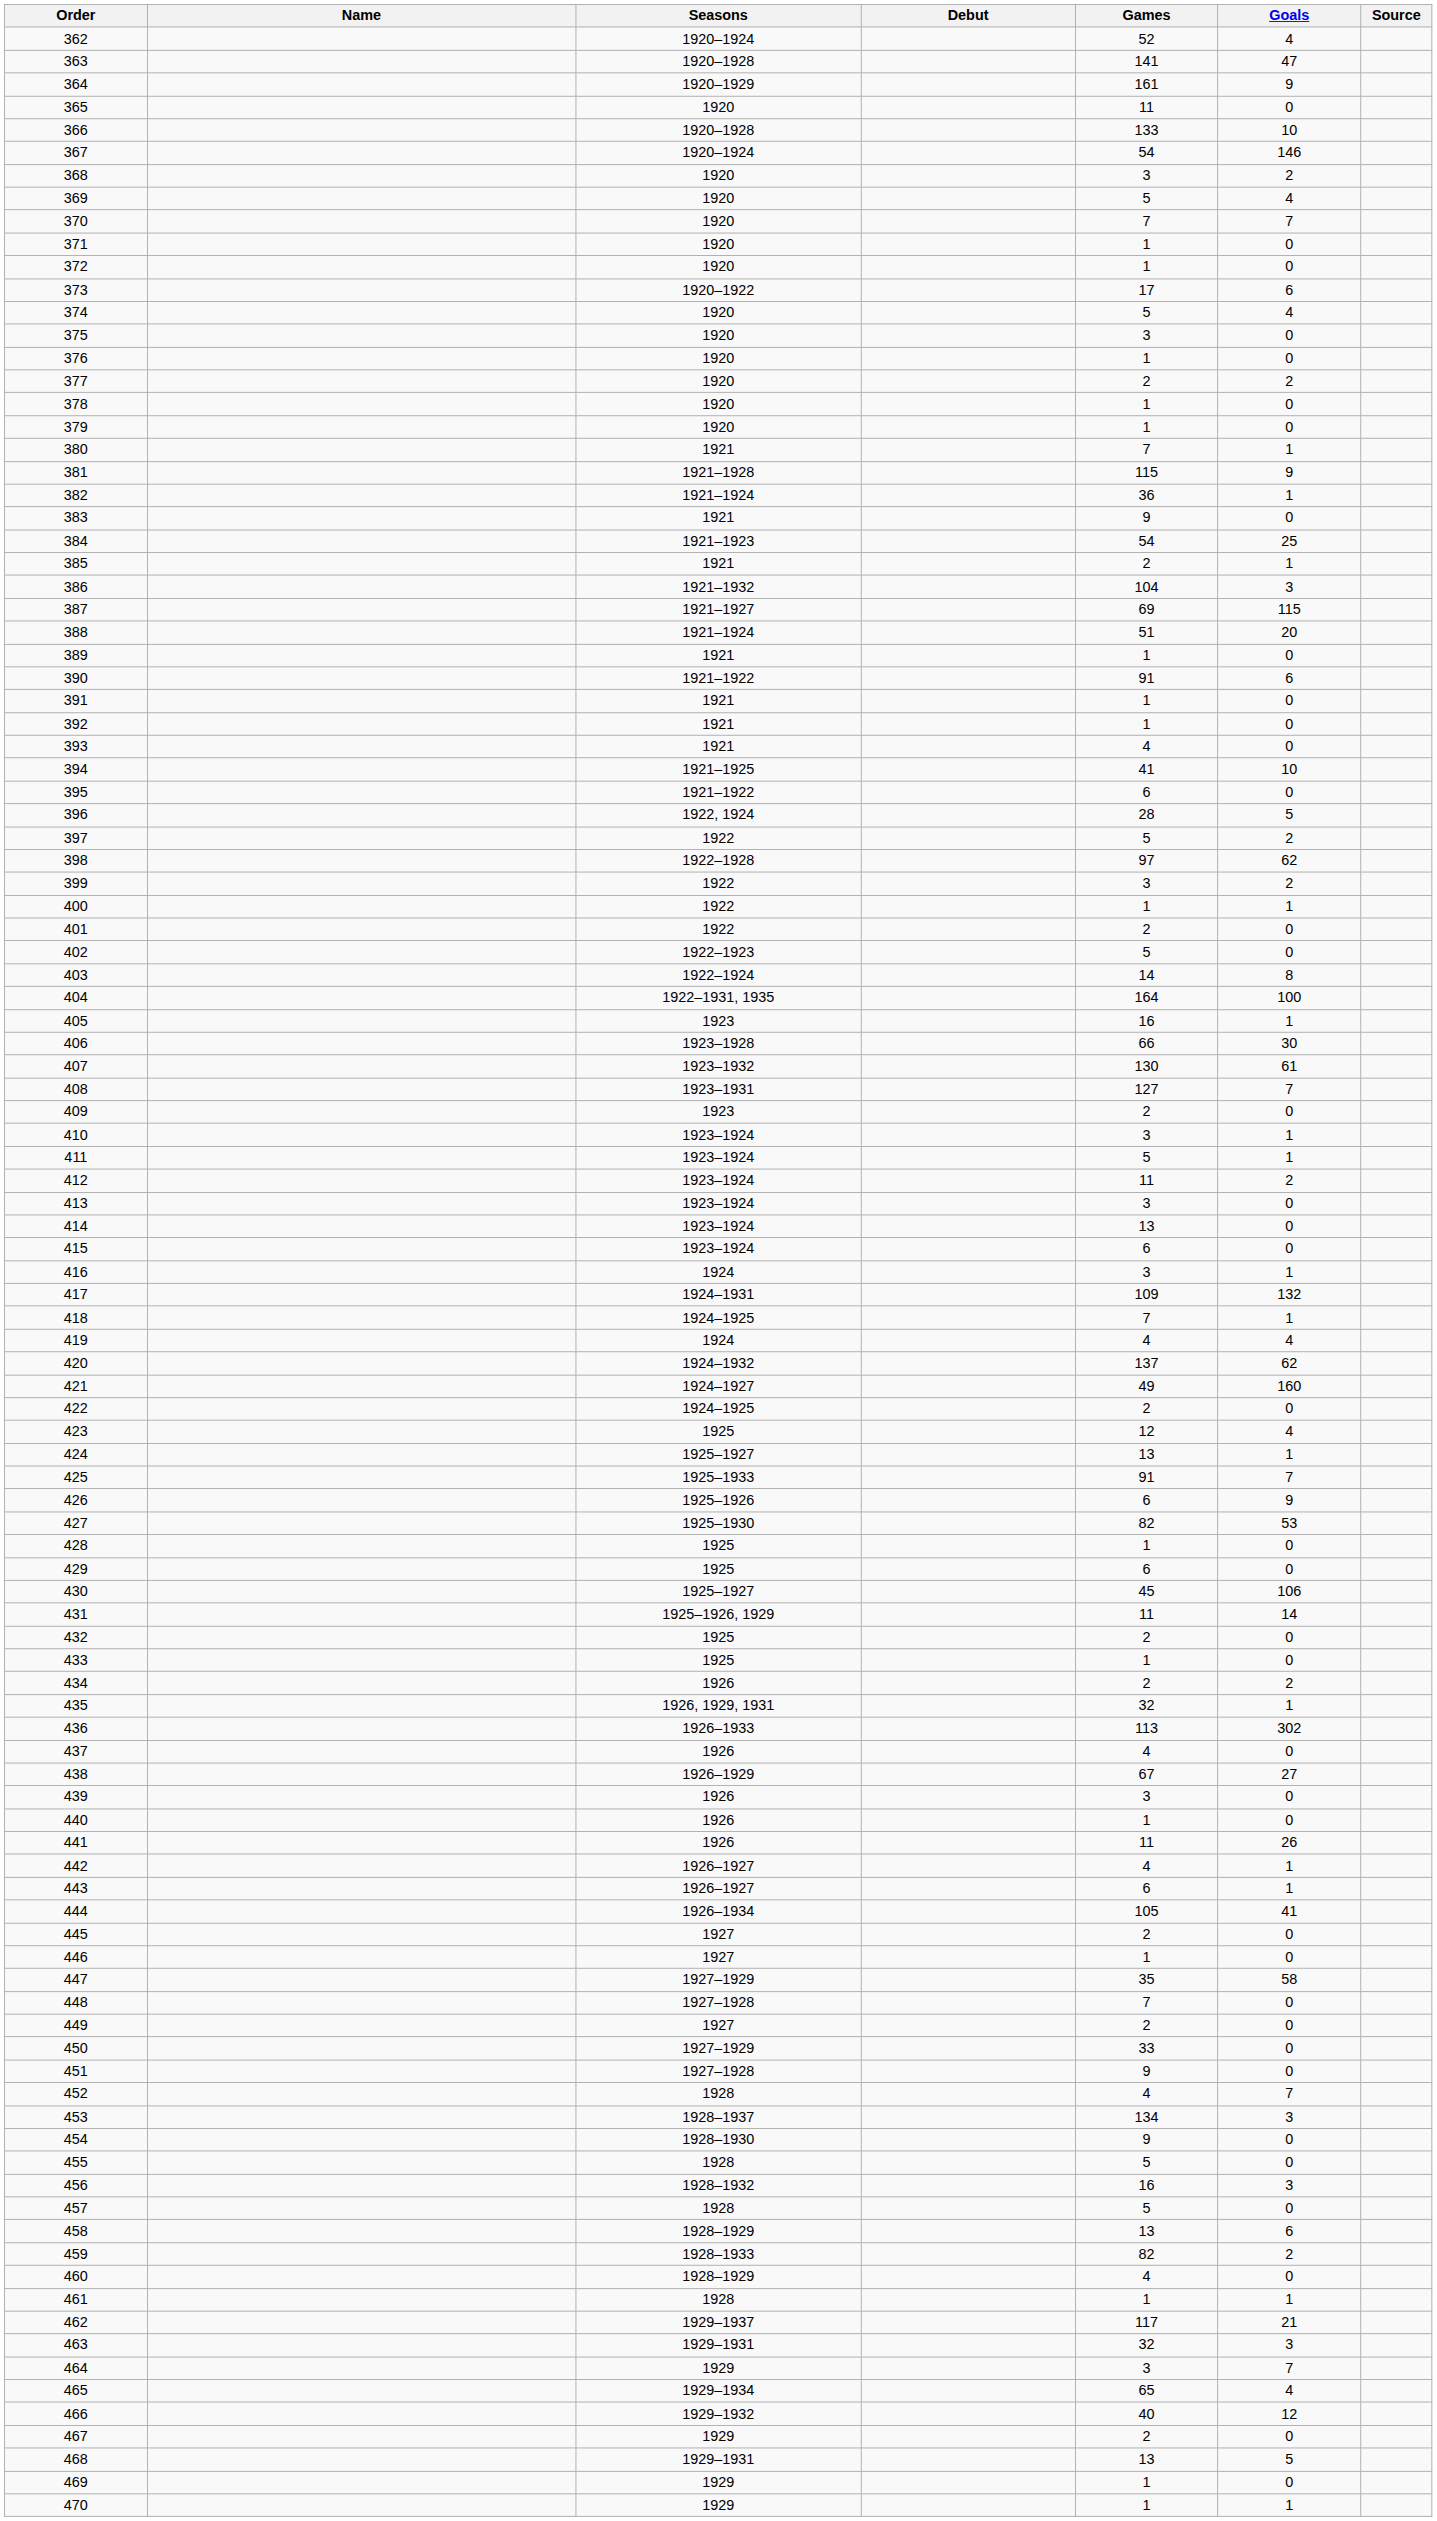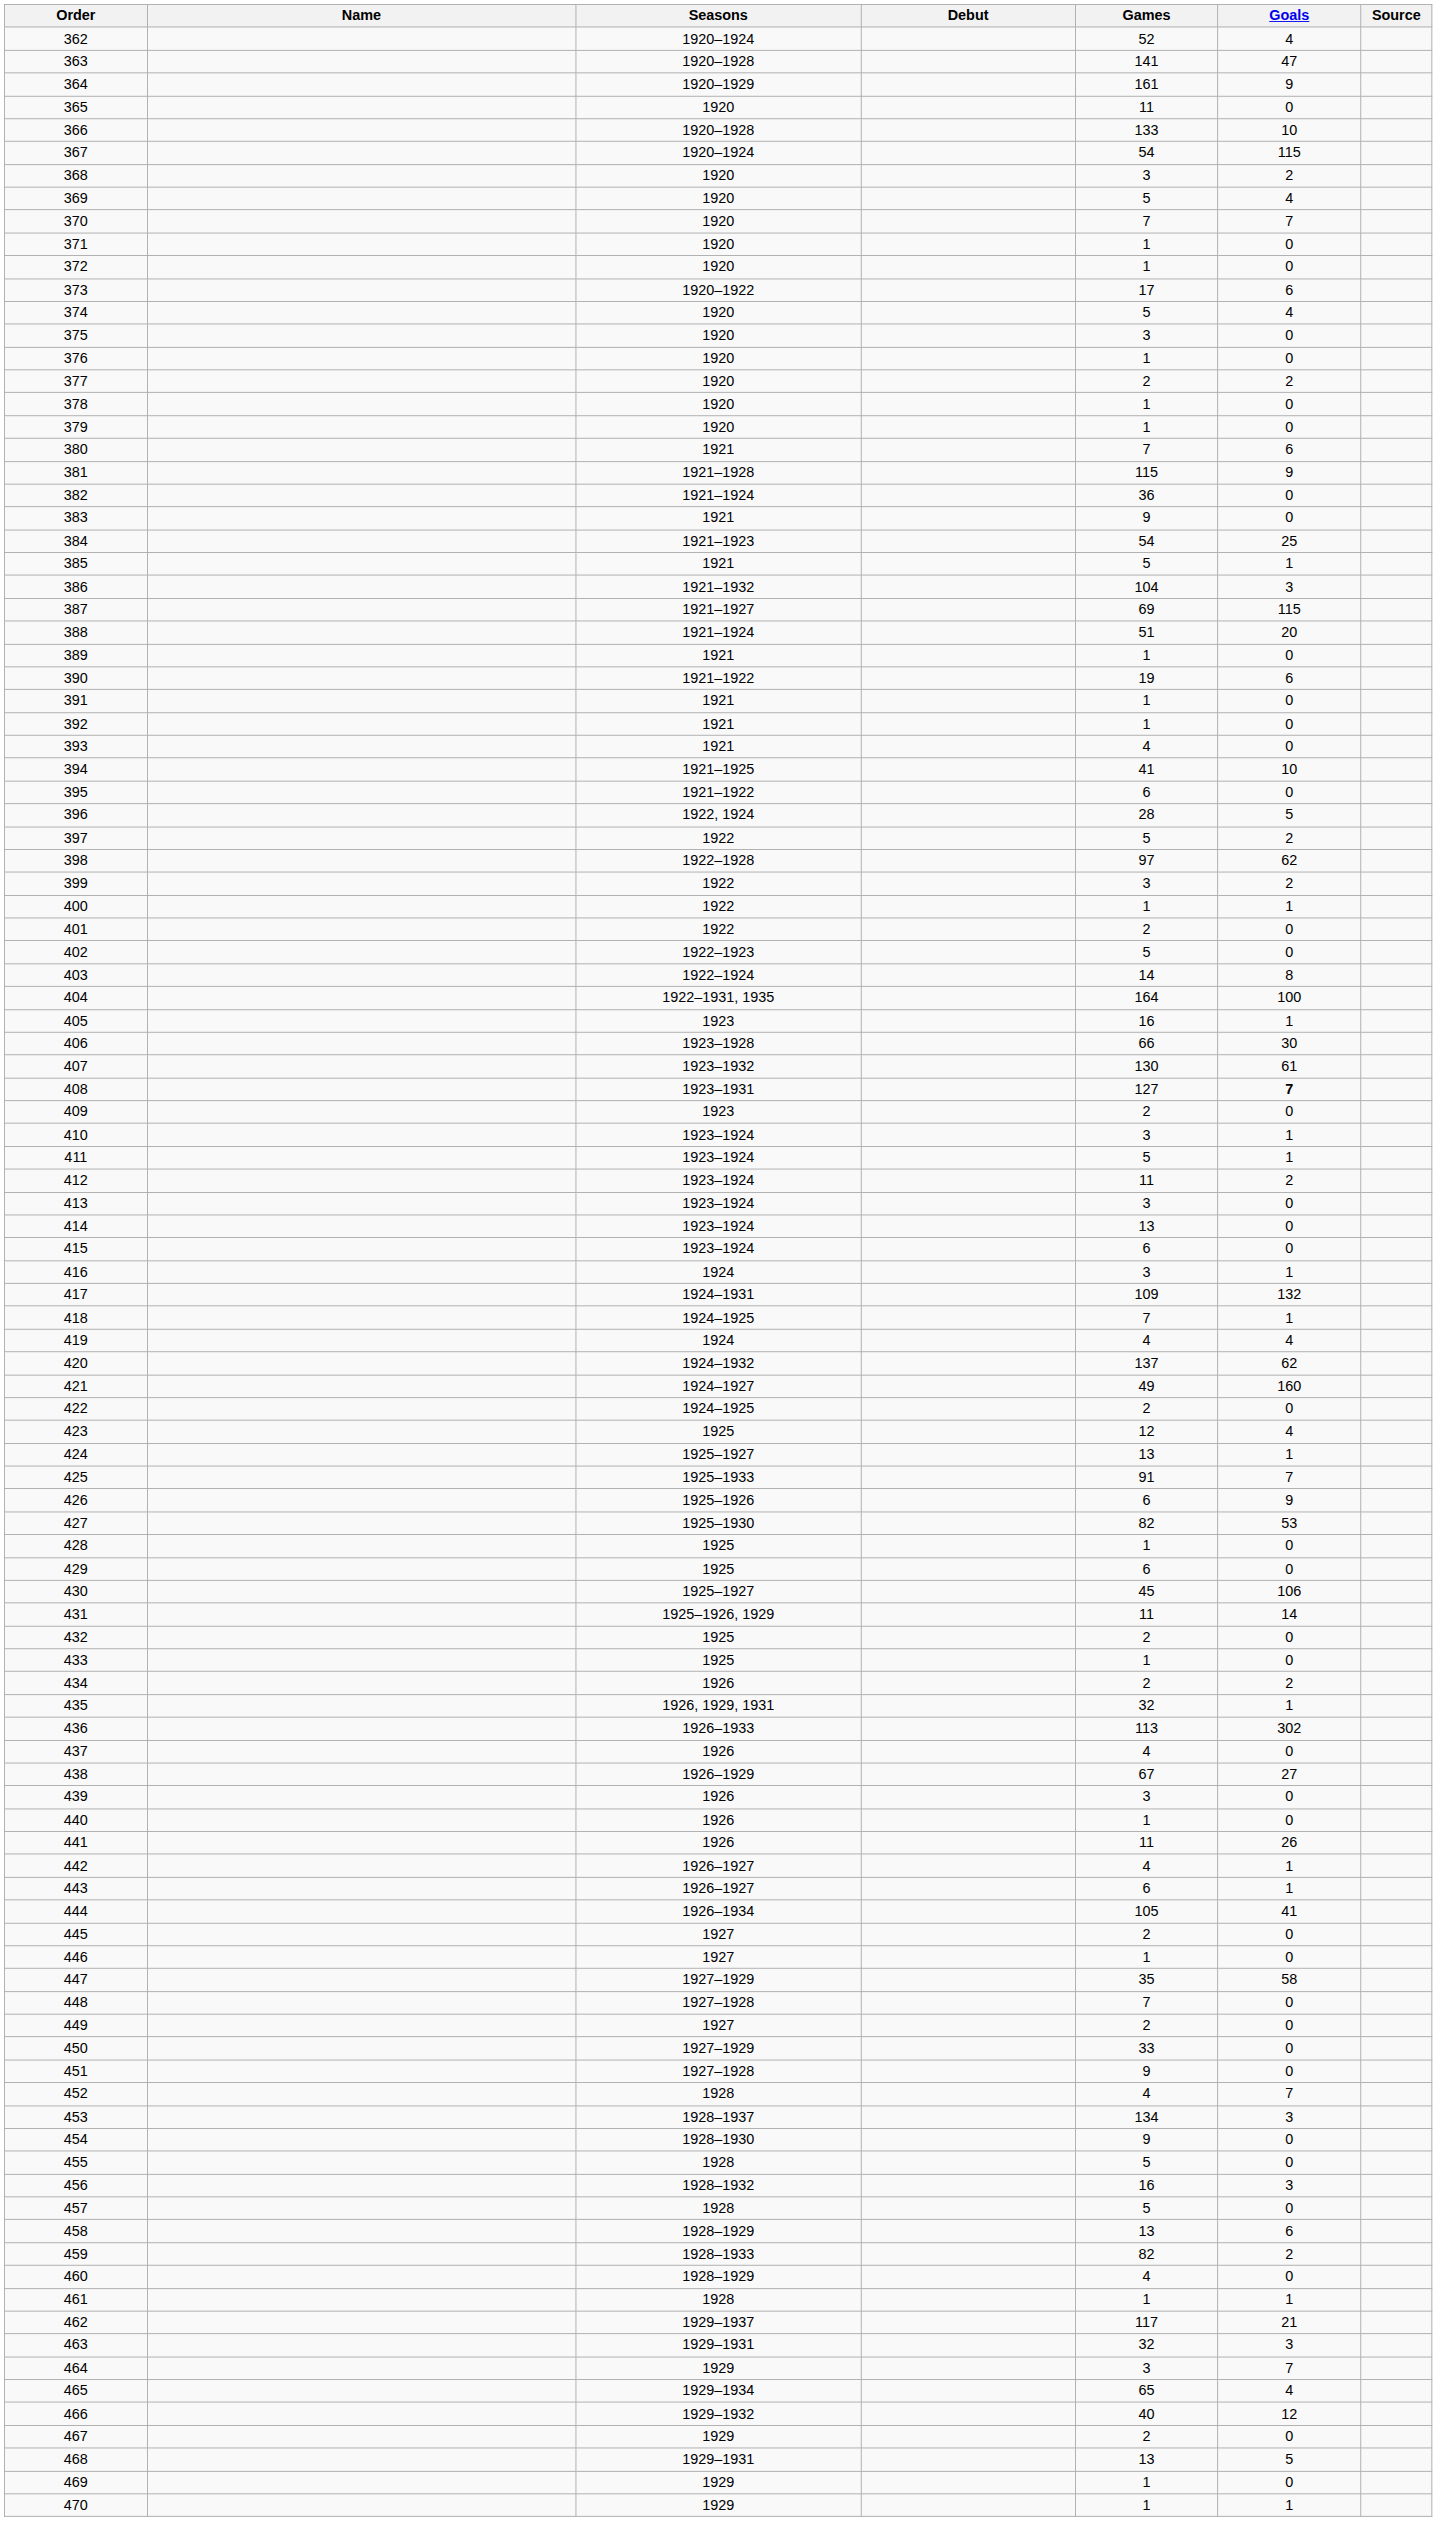367 | Goals: 146 -> 115
380 | Goals: 1 -> 6
382 | Goals: 1 -> 0
385 | Games: 2 -> 5
390 | Games: 91 -> 19
408 | Goals: normal -> bold
